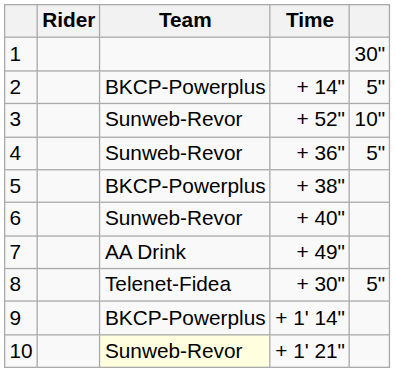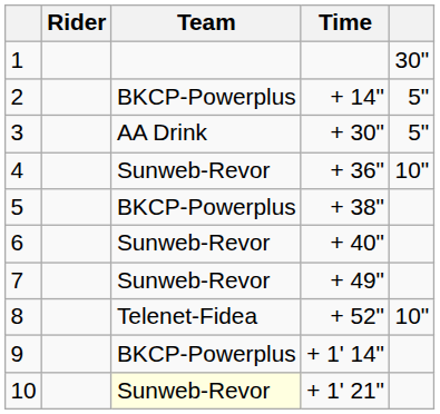3 | Team: Sunweb-Revor -> AA Drink
3 | Time: + 52" -> + 30"
3 | column 5: 10" -> 5"
4 | column 5: 5" -> 10"
7 | Team: AA Drink -> Sunweb-Revor
8 | Time: + 30" -> + 52"
8 | column 5: 5" -> 10"
